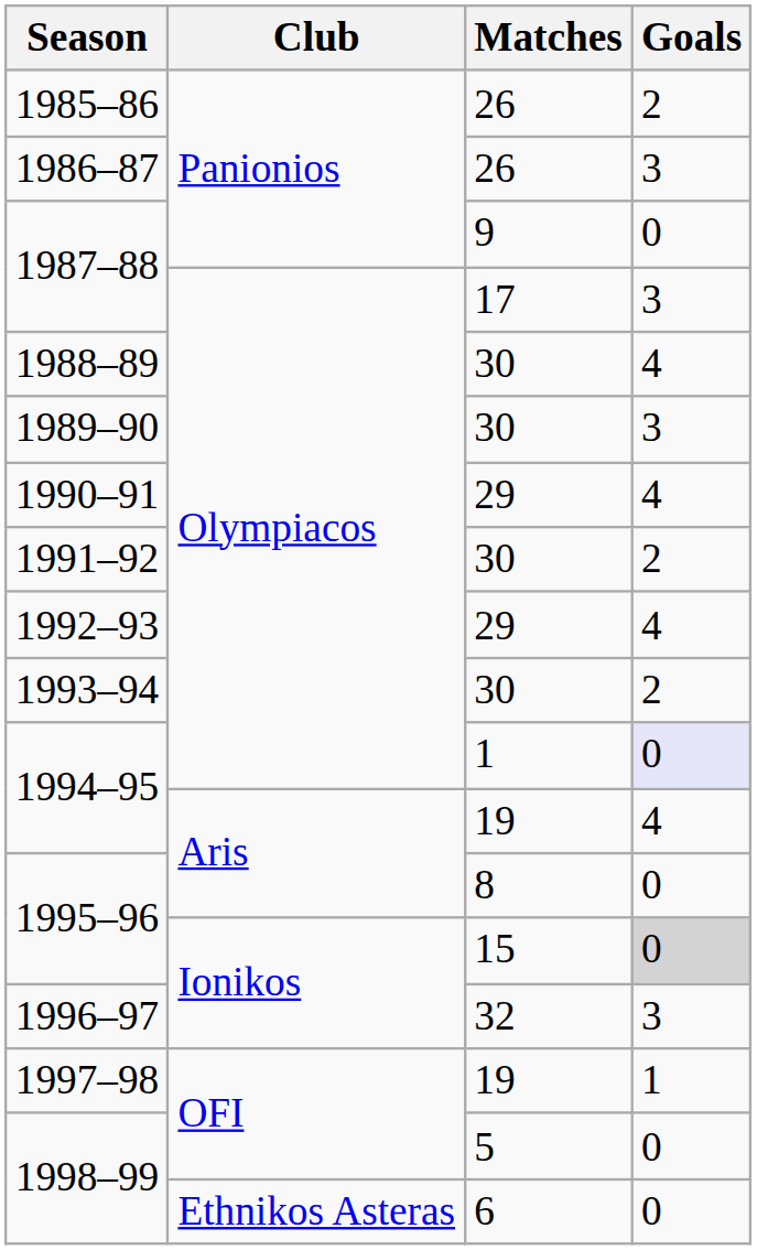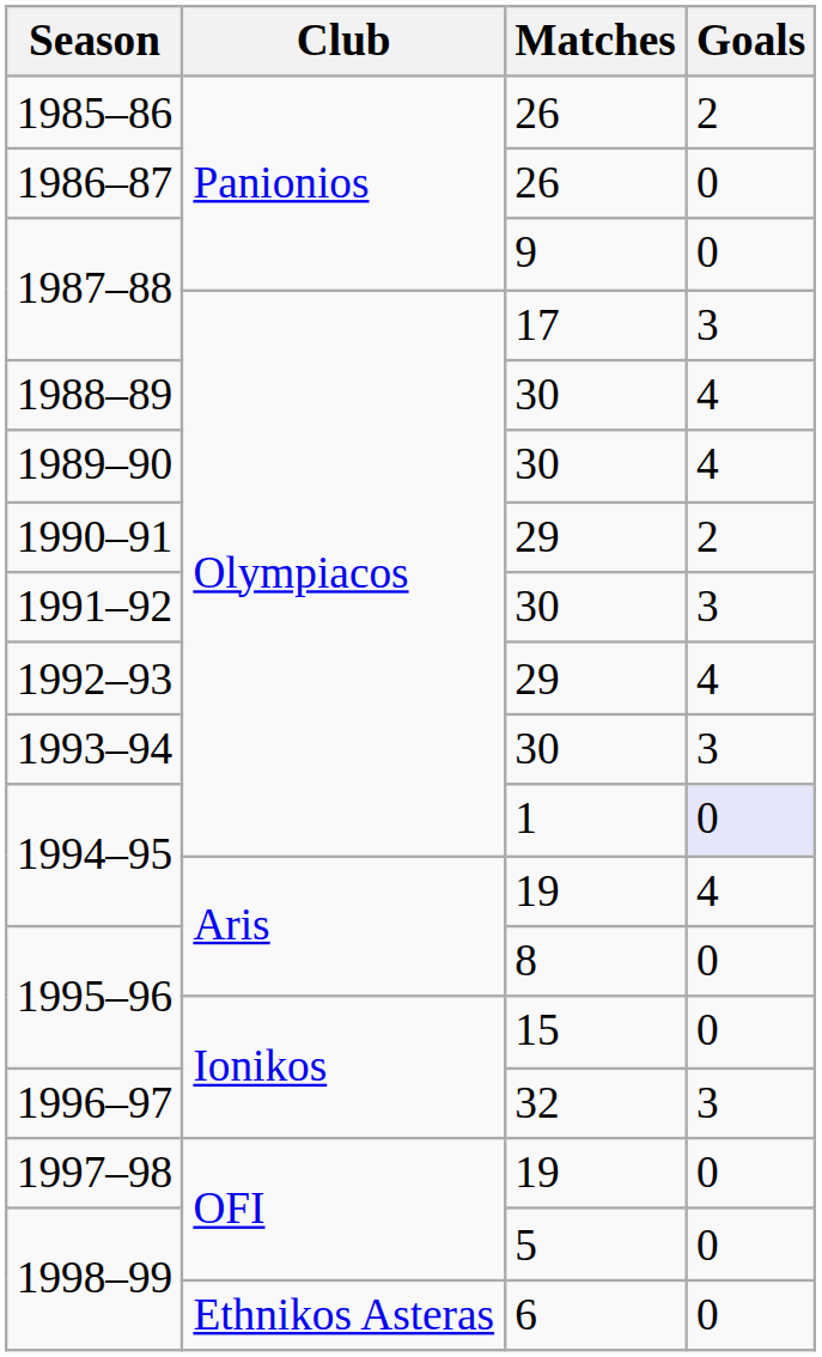1986–87 | Goals: 3 -> 0
1989–90 | Goals: 3 -> 4
1990–91 | Goals: 4 -> 2
1991–92 | Goals: 2 -> 3
1993–94 | Goals: 2 -> 3
1995–96 / 15 | Goals: lightgrey background -> no background
1997–98 | Goals: 1 -> 0
